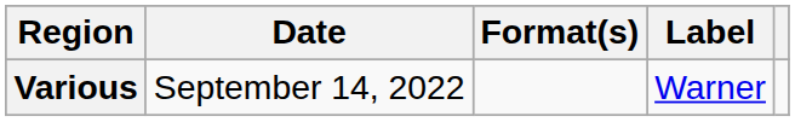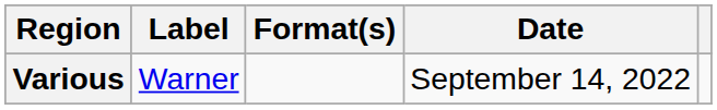columns swapped: Date <-> Label
